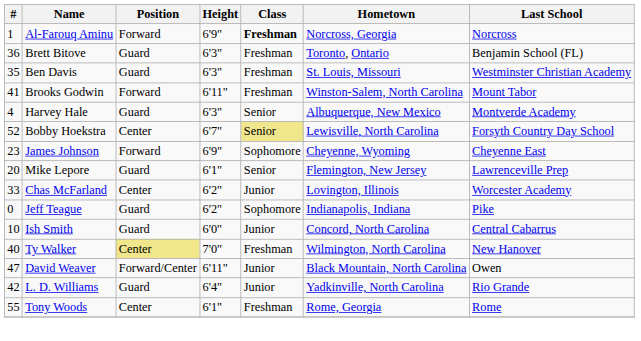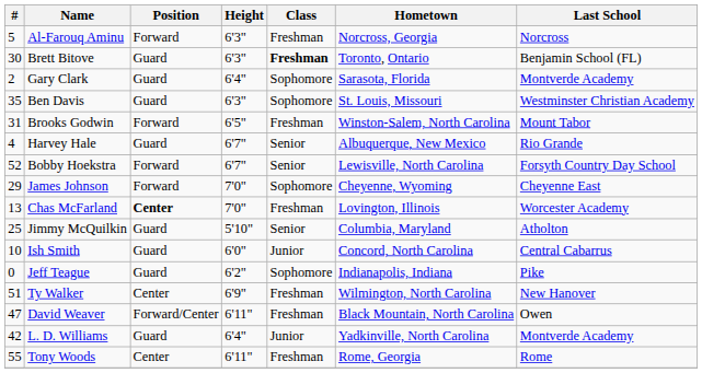Al-Farouq Aminu | #: 1 -> 5
Al-Farouq Aminu | Height: 6'9" -> 6'3"
Al-Farouq Aminu | Class: bold -> normal
Brett Bitove | #: 36 -> 30
Brett Bitove | Class: normal -> bold
+ row: 2 | Gary Clark | Guard | 6'4" | Sophomore | Sarasota, Florida | Montverde Academy
Ben Davis | Class: Freshman -> Sophomore
Brooks Godwin | #: 41 -> 31
Brooks Godwin | Height: 6'11" -> 6'5"
Harvey Hale | Height: 6'3" -> 6'7"
Harvey Hale | Last School: Montverde Academy -> Rio Grande
Bobby Hoekstra | Position: Center -> Forward
Bobby Hoekstra | Class: khaki background -> no background
James Johnson | #: 23 -> 29
James Johnson | Height: 6'9" -> 7'0"
- row: 20 | Mike Lepore | Guard | 6'1" | Senior | Flemington, New Jersey | Lawrenceville Prep
Chas McFarland | #: 33 -> 13
Chas McFarland | Position: normal -> bold
Chas McFarland | Height: 6'2" -> 7'0"
Chas McFarland | Class: Junior -> Freshman
+ row: 25 | Jimmy McQuilkin | Guard | 5'10" | Senior | Columbia, Maryland | Atholton
rows swapped: Ish Smith <-> Jeff Teague
Ty Walker | #: 40 -> 51
Ty Walker | Position: khaki background -> no background
Ty Walker | Height: 7'0" -> 6'9"
David Weaver | Class: Junior -> Freshman
L. D. Williams | Last School: Rio Grande -> Montverde Academy
Tony Woods | Height: 6'1" -> 6'11"
